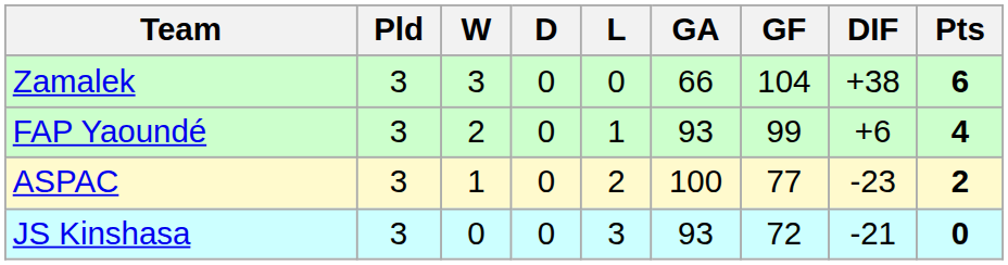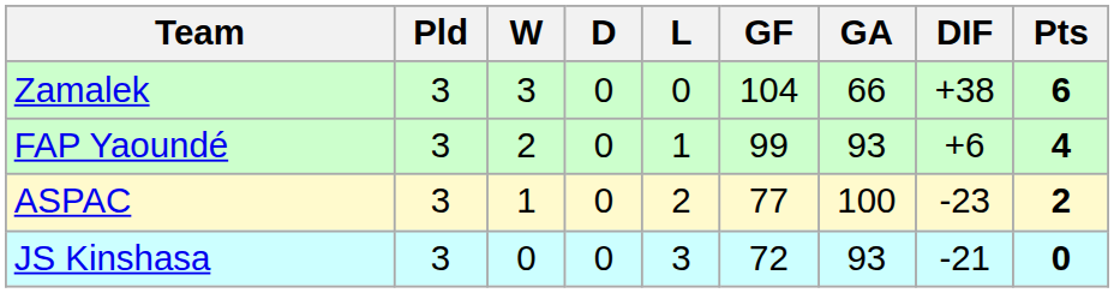columns swapped: GF <-> GA
